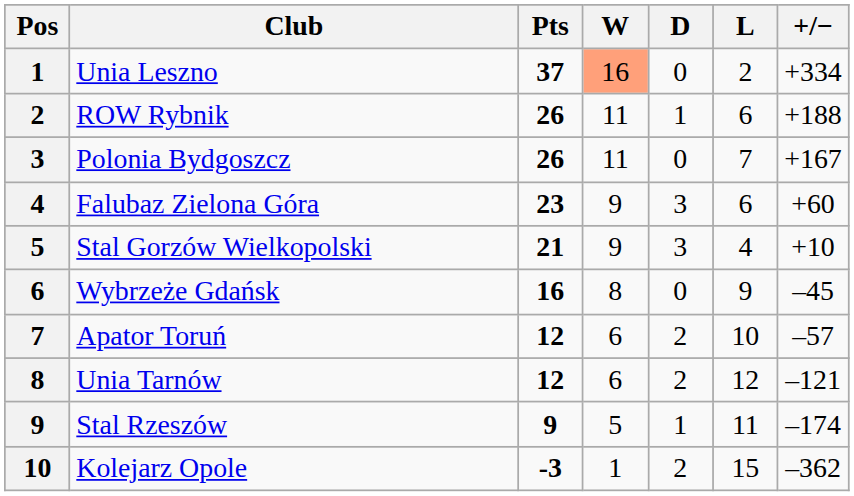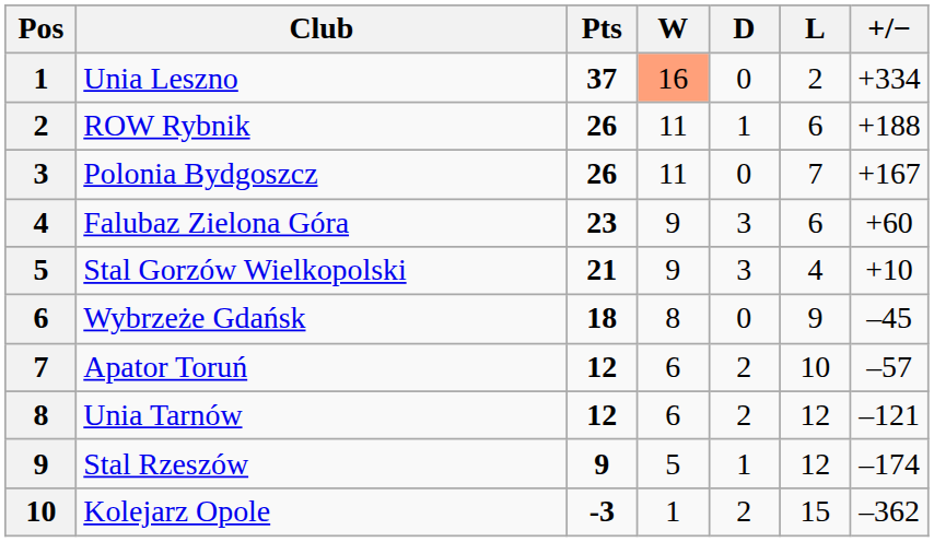Wybrzeże Gdańsk | Pts: 16 -> 18
Stal Rzeszów | L: 11 -> 12
